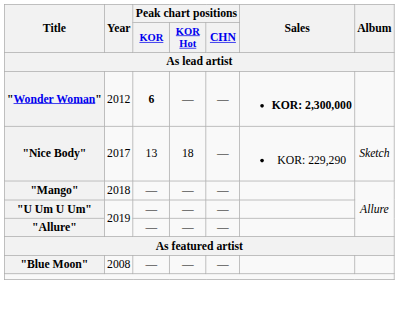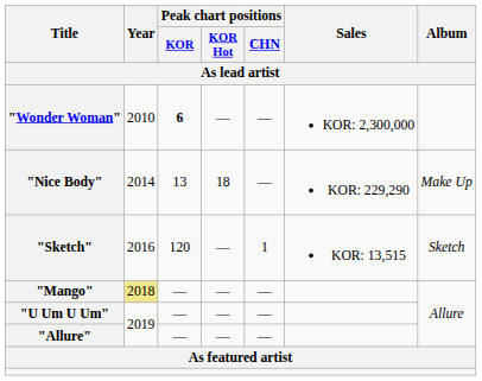"Wonder Woman" | Year: 2012 -> 2010
"Wonder Woman" | Sales: bold -> normal
"Nice Body" | Year: 2017 -> 2014
"Nice Body" | Album: Sketch -> Make Up
+ row: "Sketch" | 2016 | 120 | — | 1 | KOR: 13,515 | Sketch
"Mango" | Year: no background -> khaki background
- row: "Blue Moon" | 2008 | — | — | —
